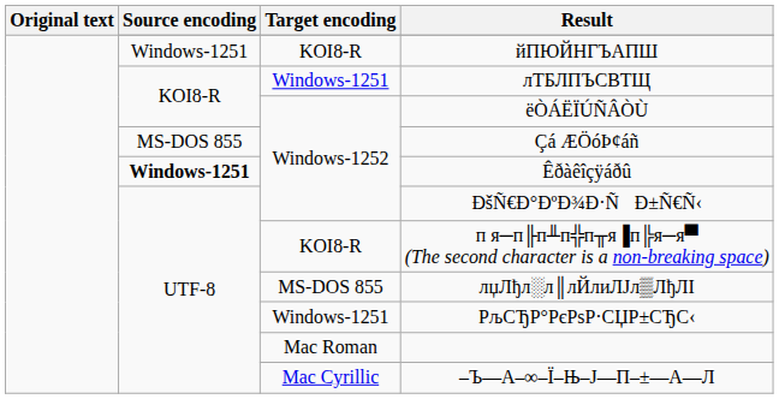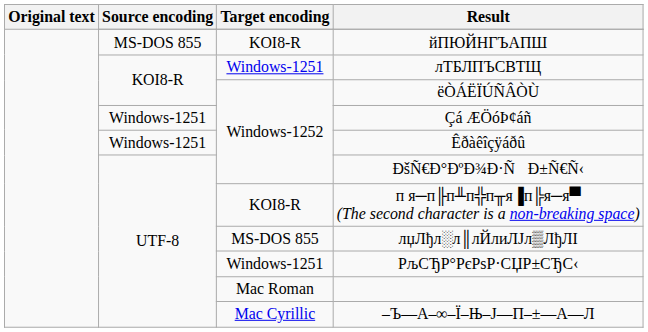йПЮЙНГЪАПШ | Source encoding: Windows-1251 -> MS-DOS 855
Çá ÆÖóÞ¢áñ | Source encoding: MS-DOS 855 -> Windows-1251
Êðàêîçÿáðû | Source encoding: bold -> normal
